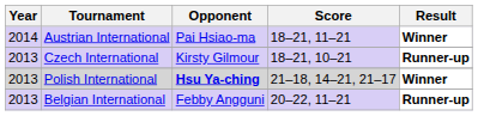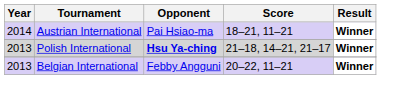- row: 2013 | Czech International | Kirsty Gilmour | 18–21, 10–21 | Runner-up
Belgian International | Result: Runner-up -> Winner
